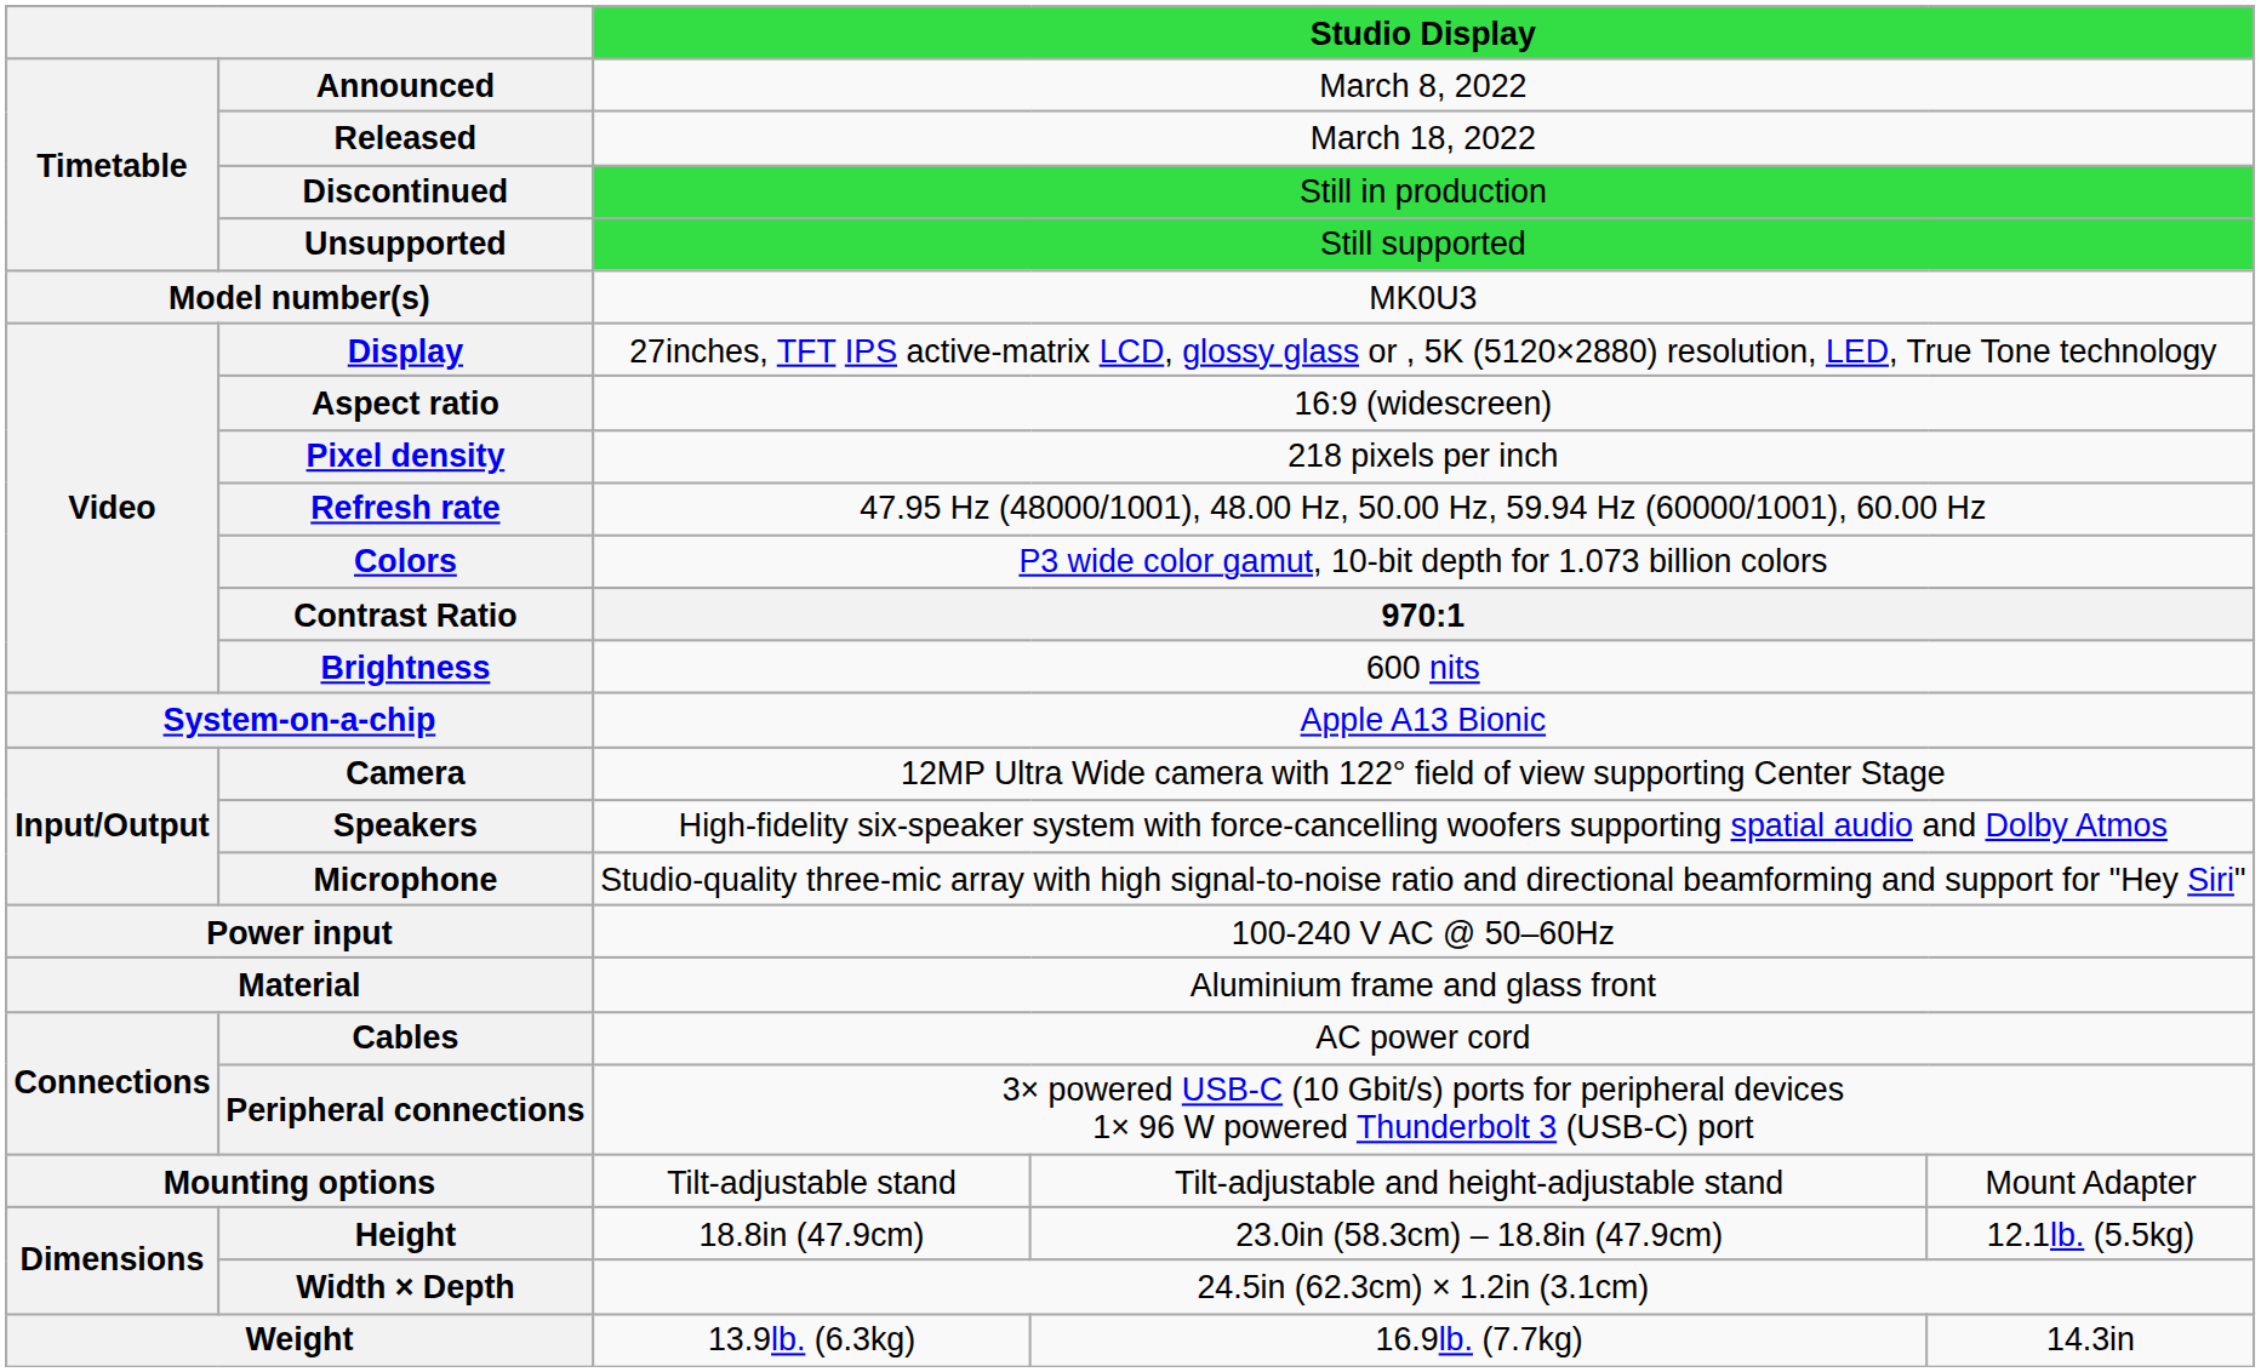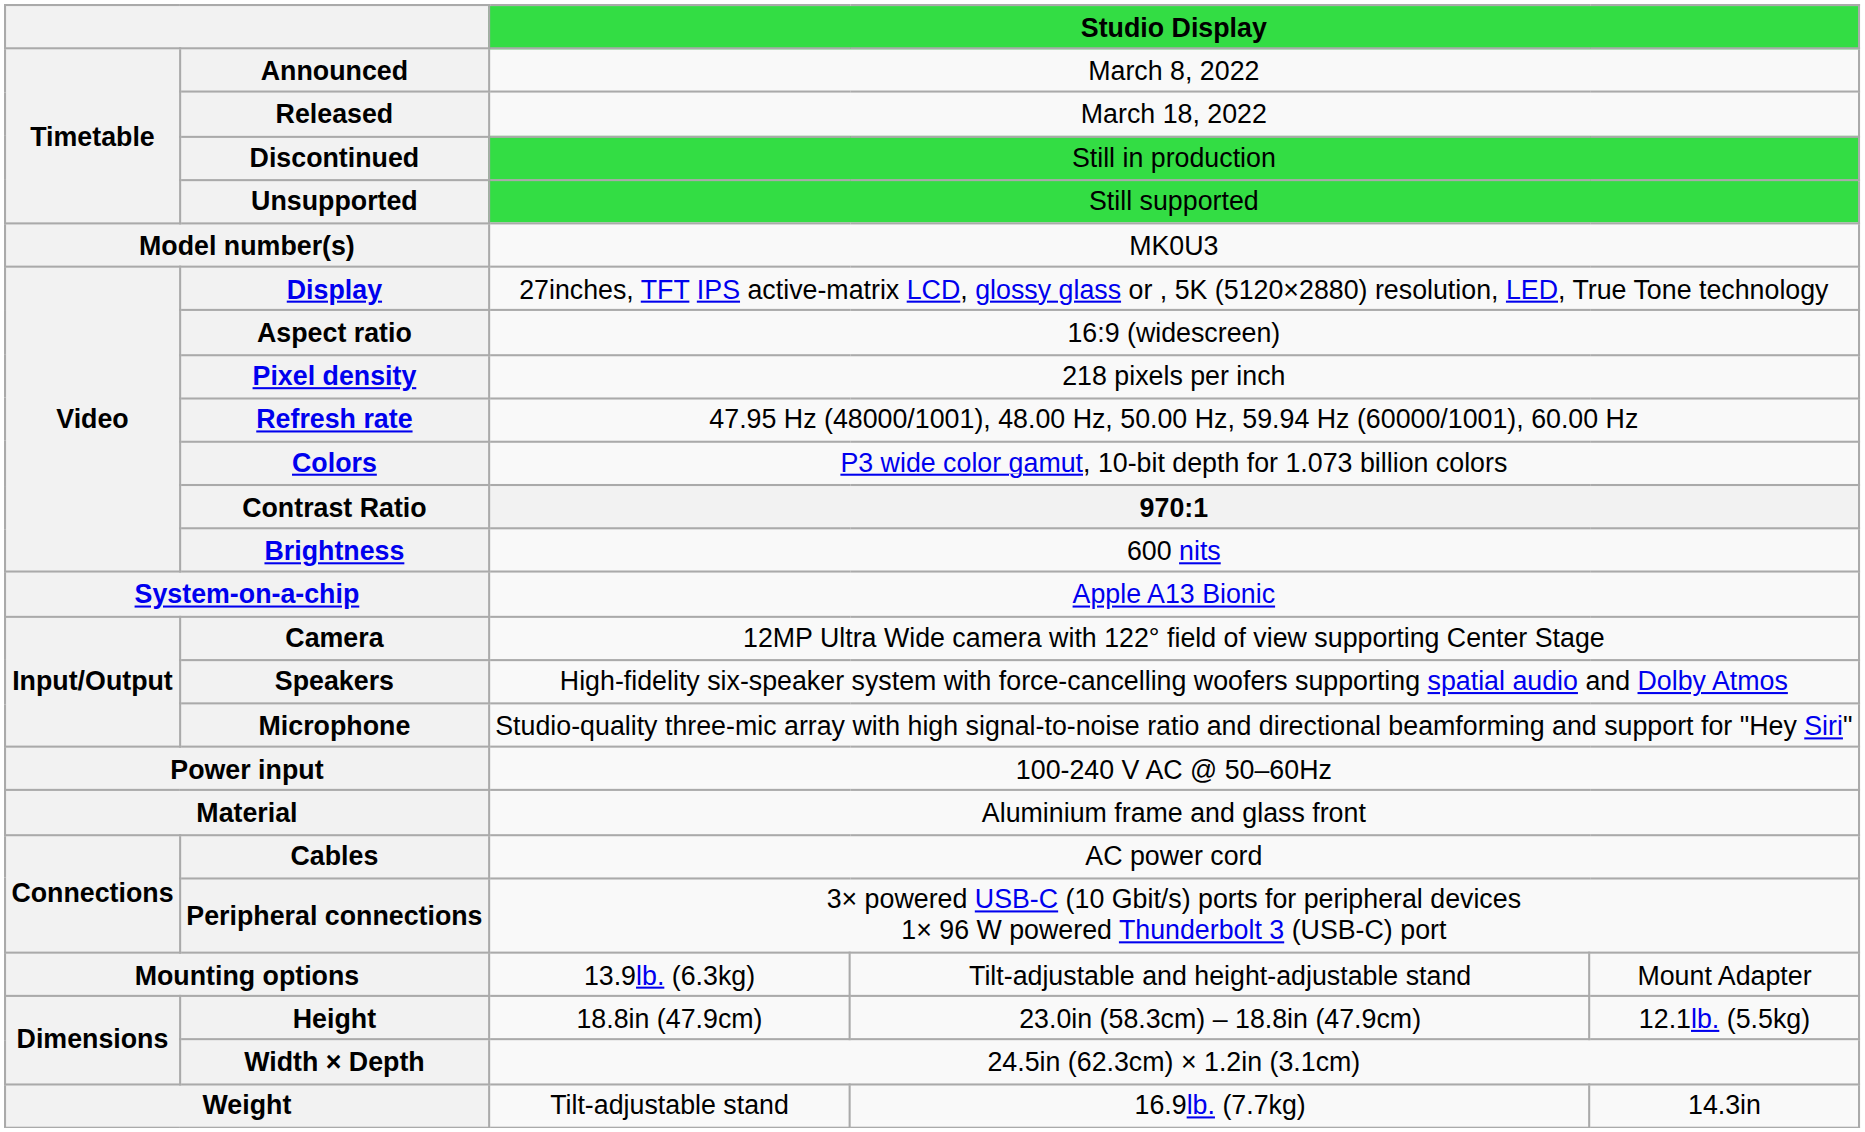Mounting options | column 3: Tilt-adjustable stand -> 13.9lb. (6.3kg)
Weight | column 3: 13.9lb. (6.3kg) -> Tilt-adjustable stand
